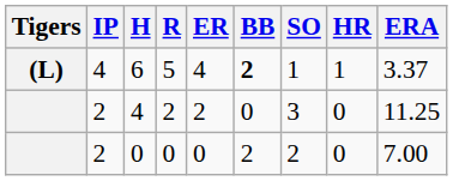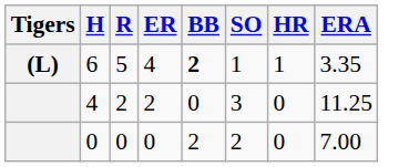- column: IP | 4 | 2 | 2
6 | ERA: 3.37 -> 3.35
